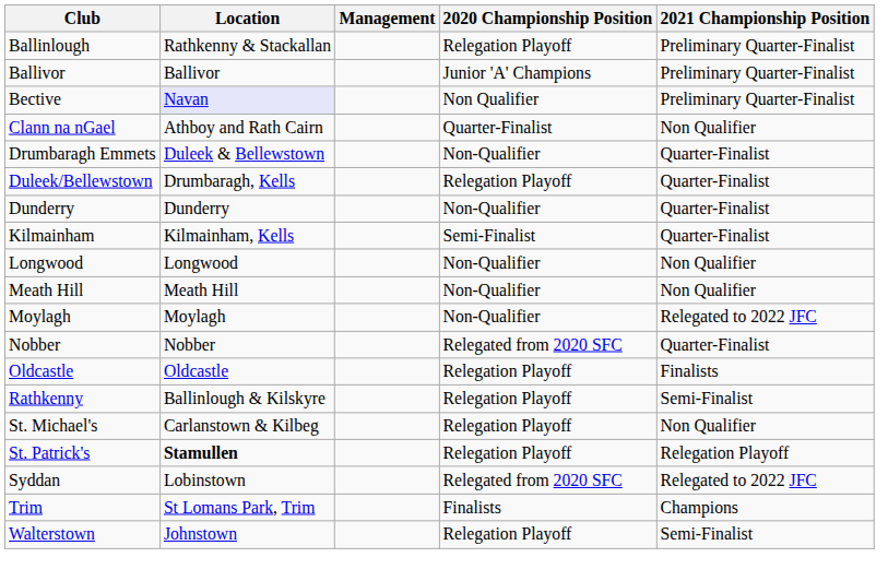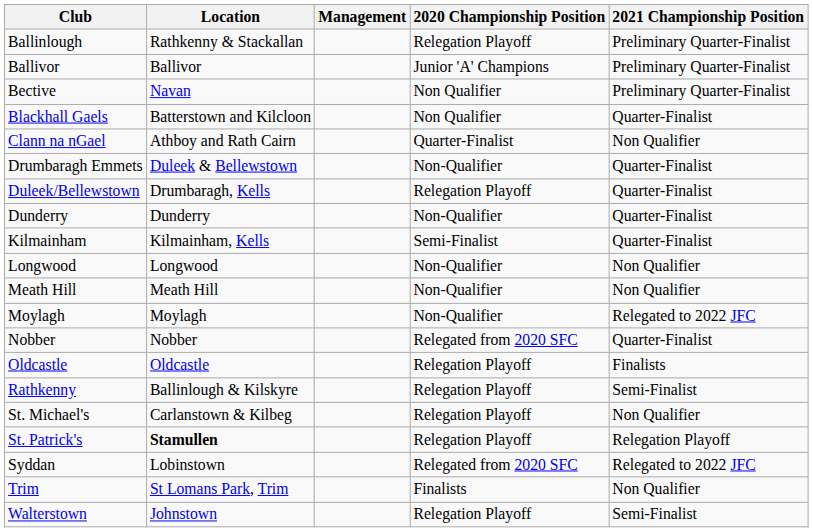Bective | Location: lavender background -> no background
+ row: Blackhall Gaels | Batterstown and Kilcloon | Non Qualifier | Quarter-Finalist
Trim | 2021 Championship Position: Champions -> Non Qualifier
